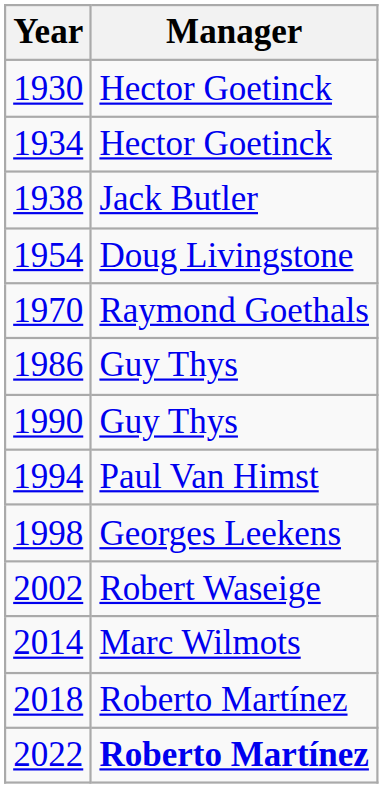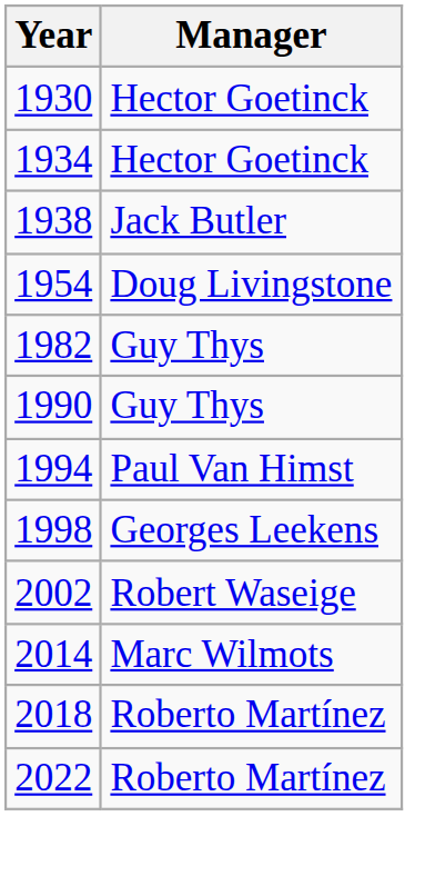- row: 1970 | Raymond Goethals
+ row: 1982 | Guy Thys
- row: 1986 | Guy Thys
2022 | Manager: bold -> normal
